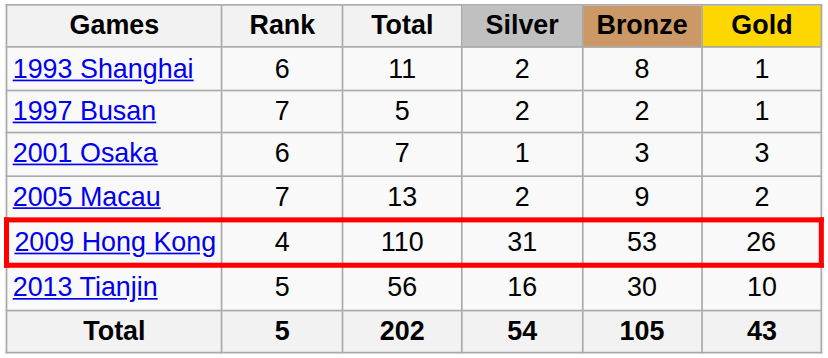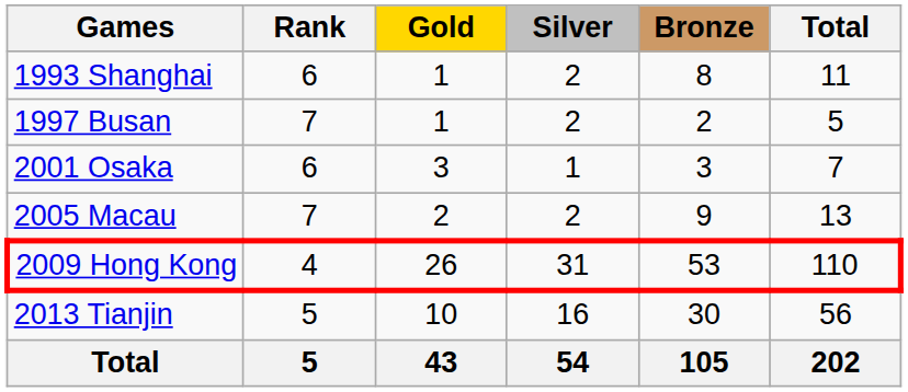columns swapped: Gold <-> Total
